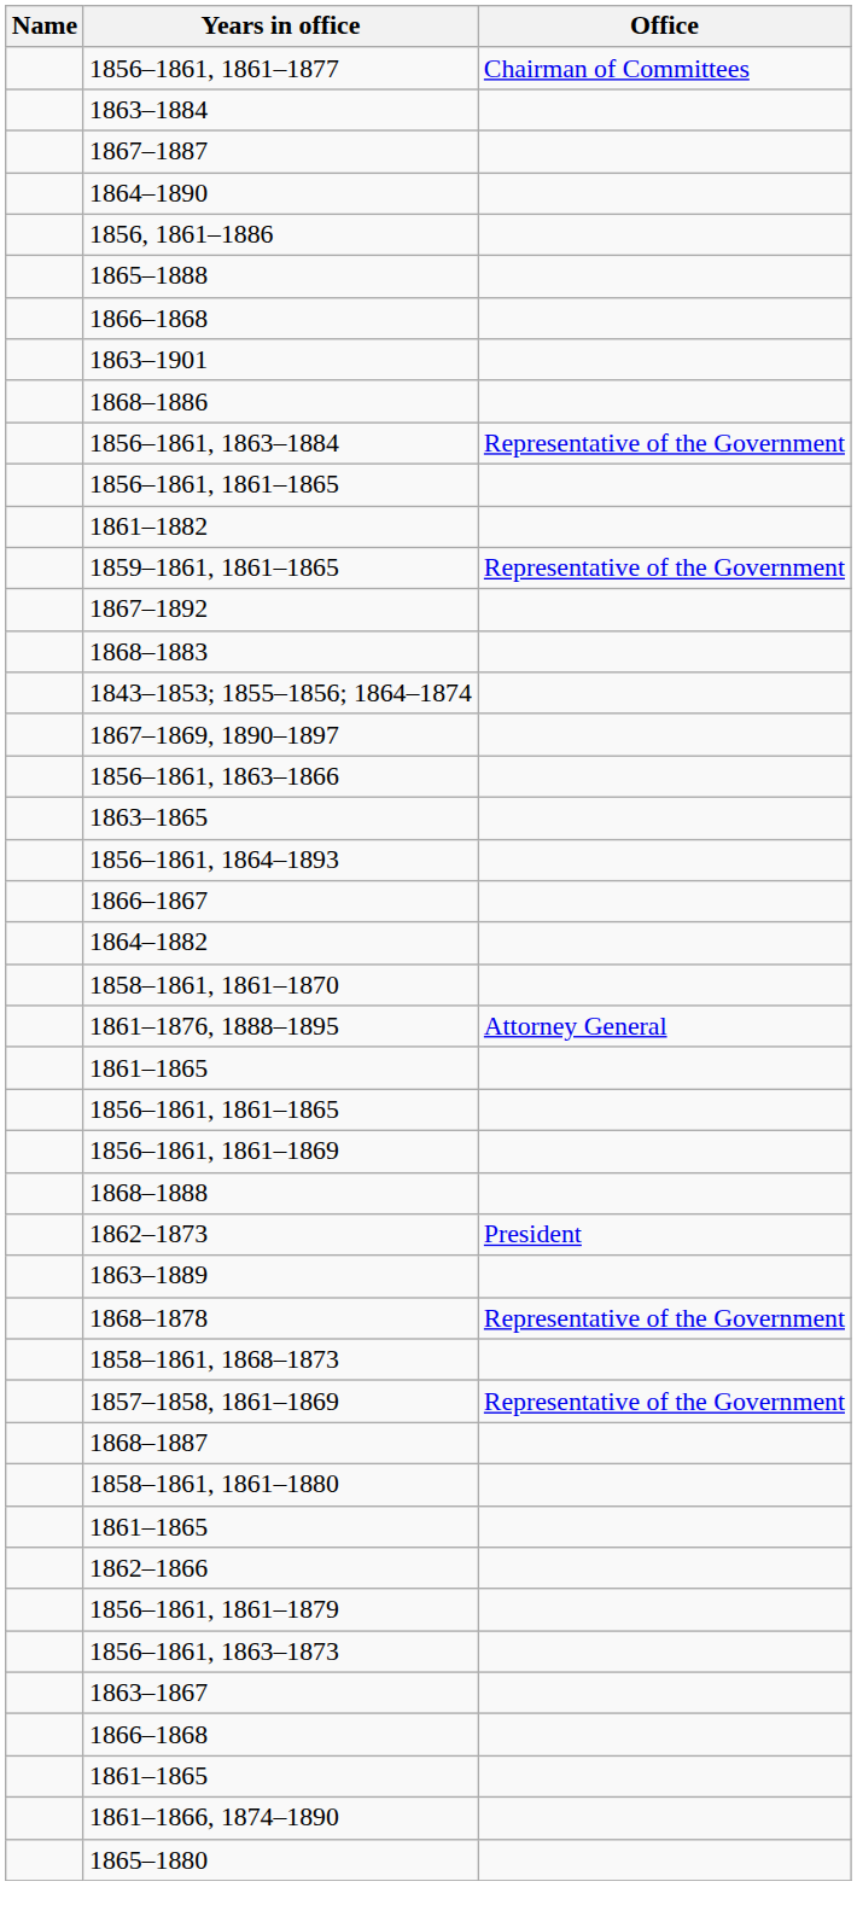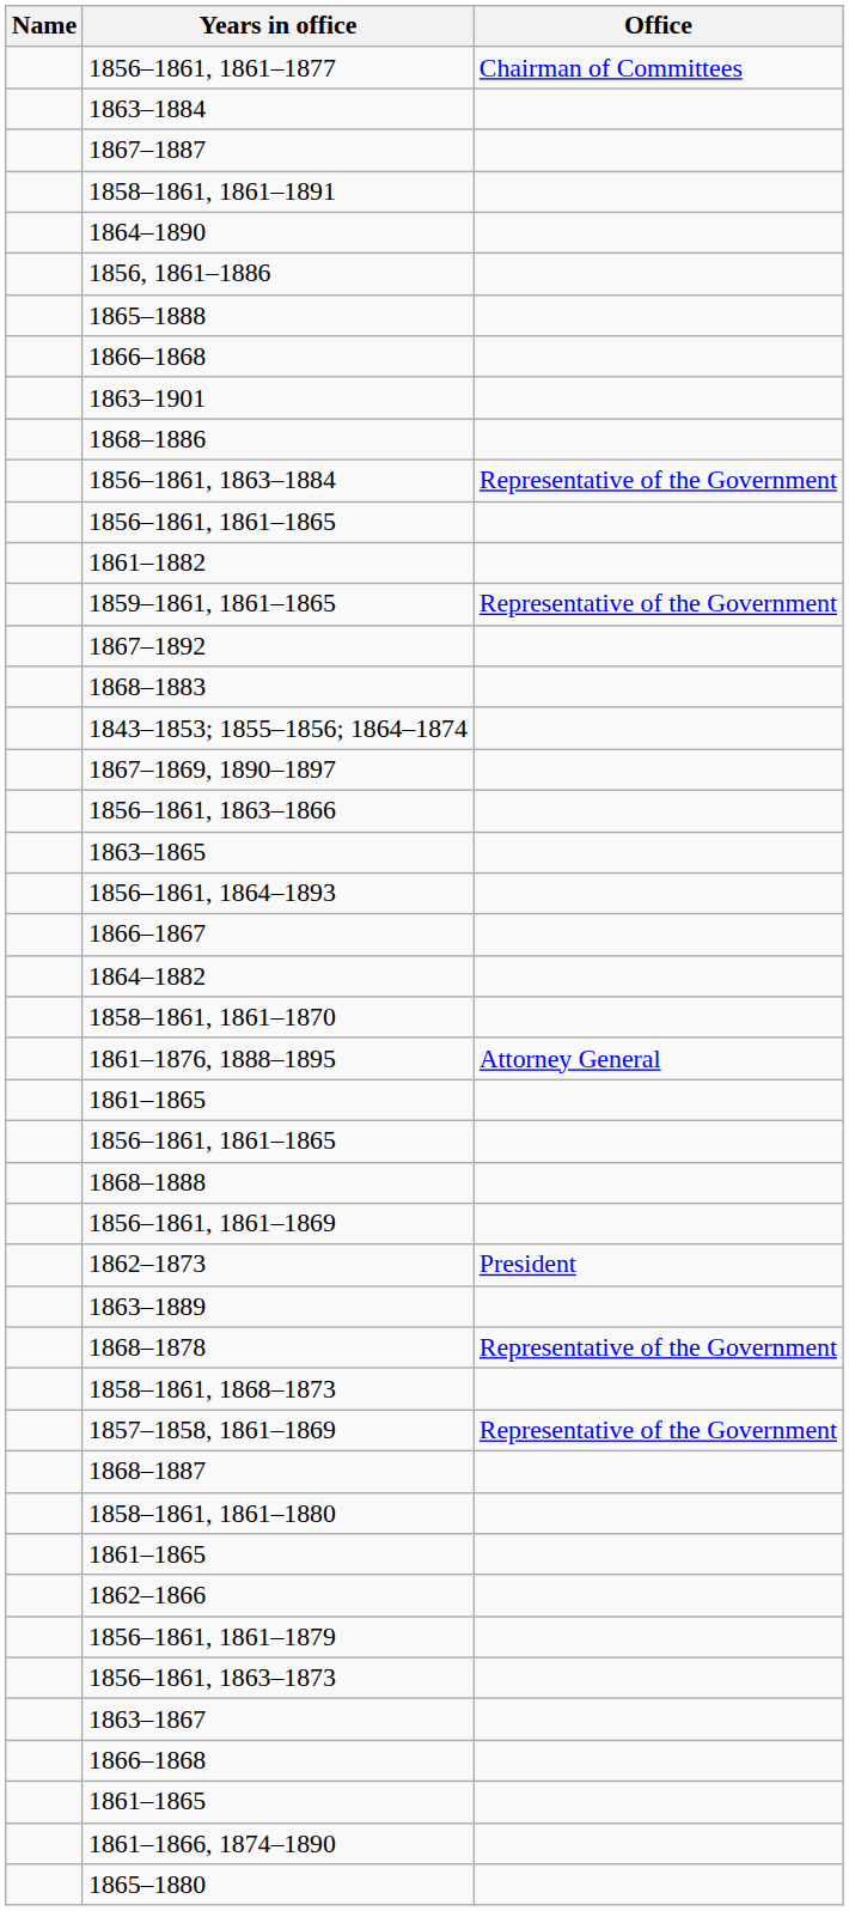+ row: 1858–1861, 1861–1891
rows swapped: 1856–1861, 1861–1869 <-> 1868–1888
